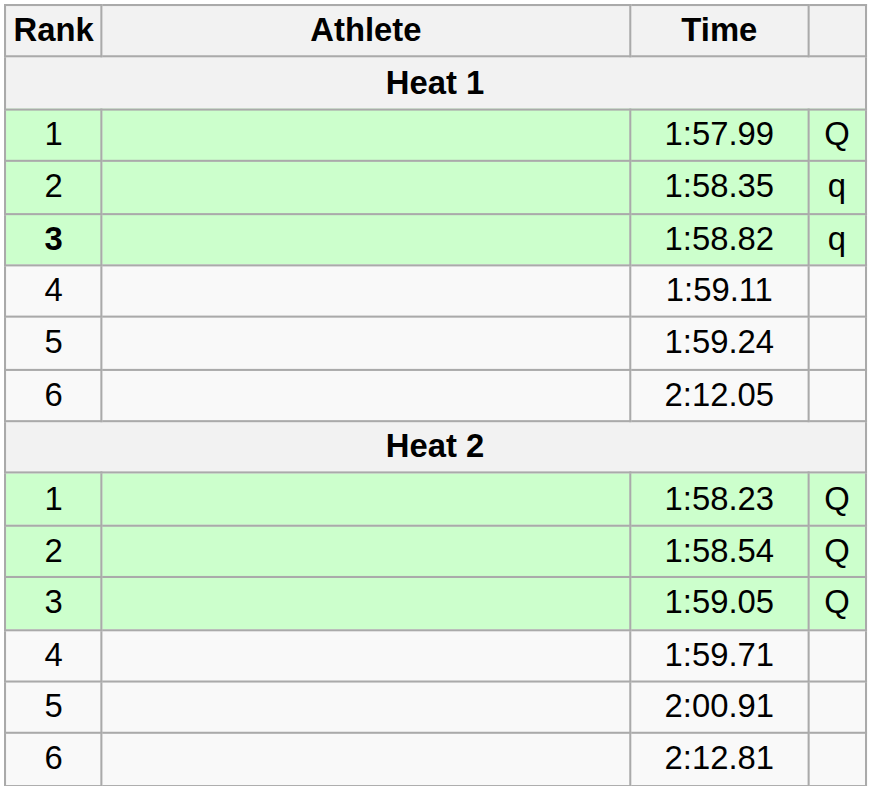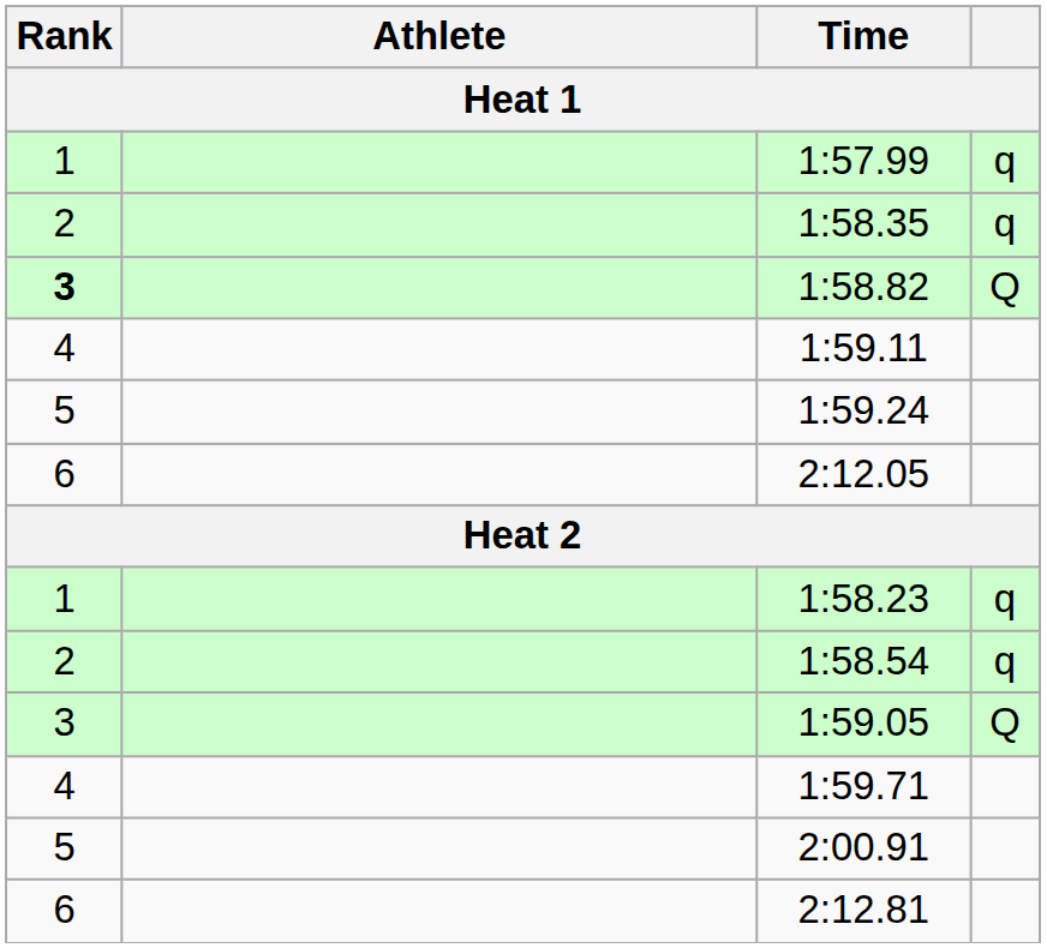1:57.99 | column 4: Q -> q
1:58.82 | column 4: q -> Q
1:58.23 | column 4: Q -> q
1:58.54 | column 4: Q -> q
